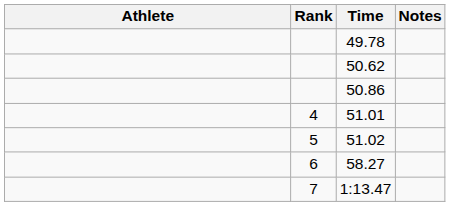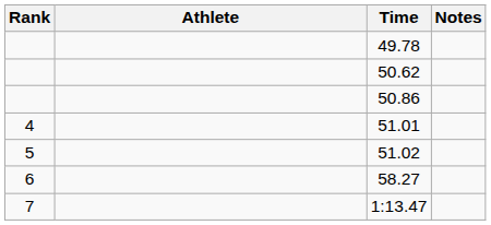columns swapped: Rank <-> Athlete
